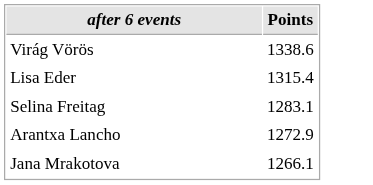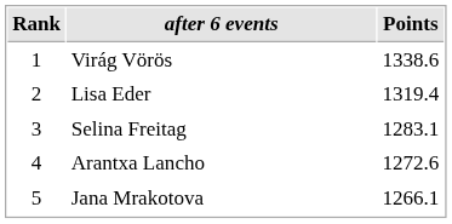+ column: Rank | 1 | 2 | 3 | 4 | 5
Lisa Eder | Points: 1315.4 -> 1319.4
Arantxa Lancho | Points: 1272.9 -> 1272.6
